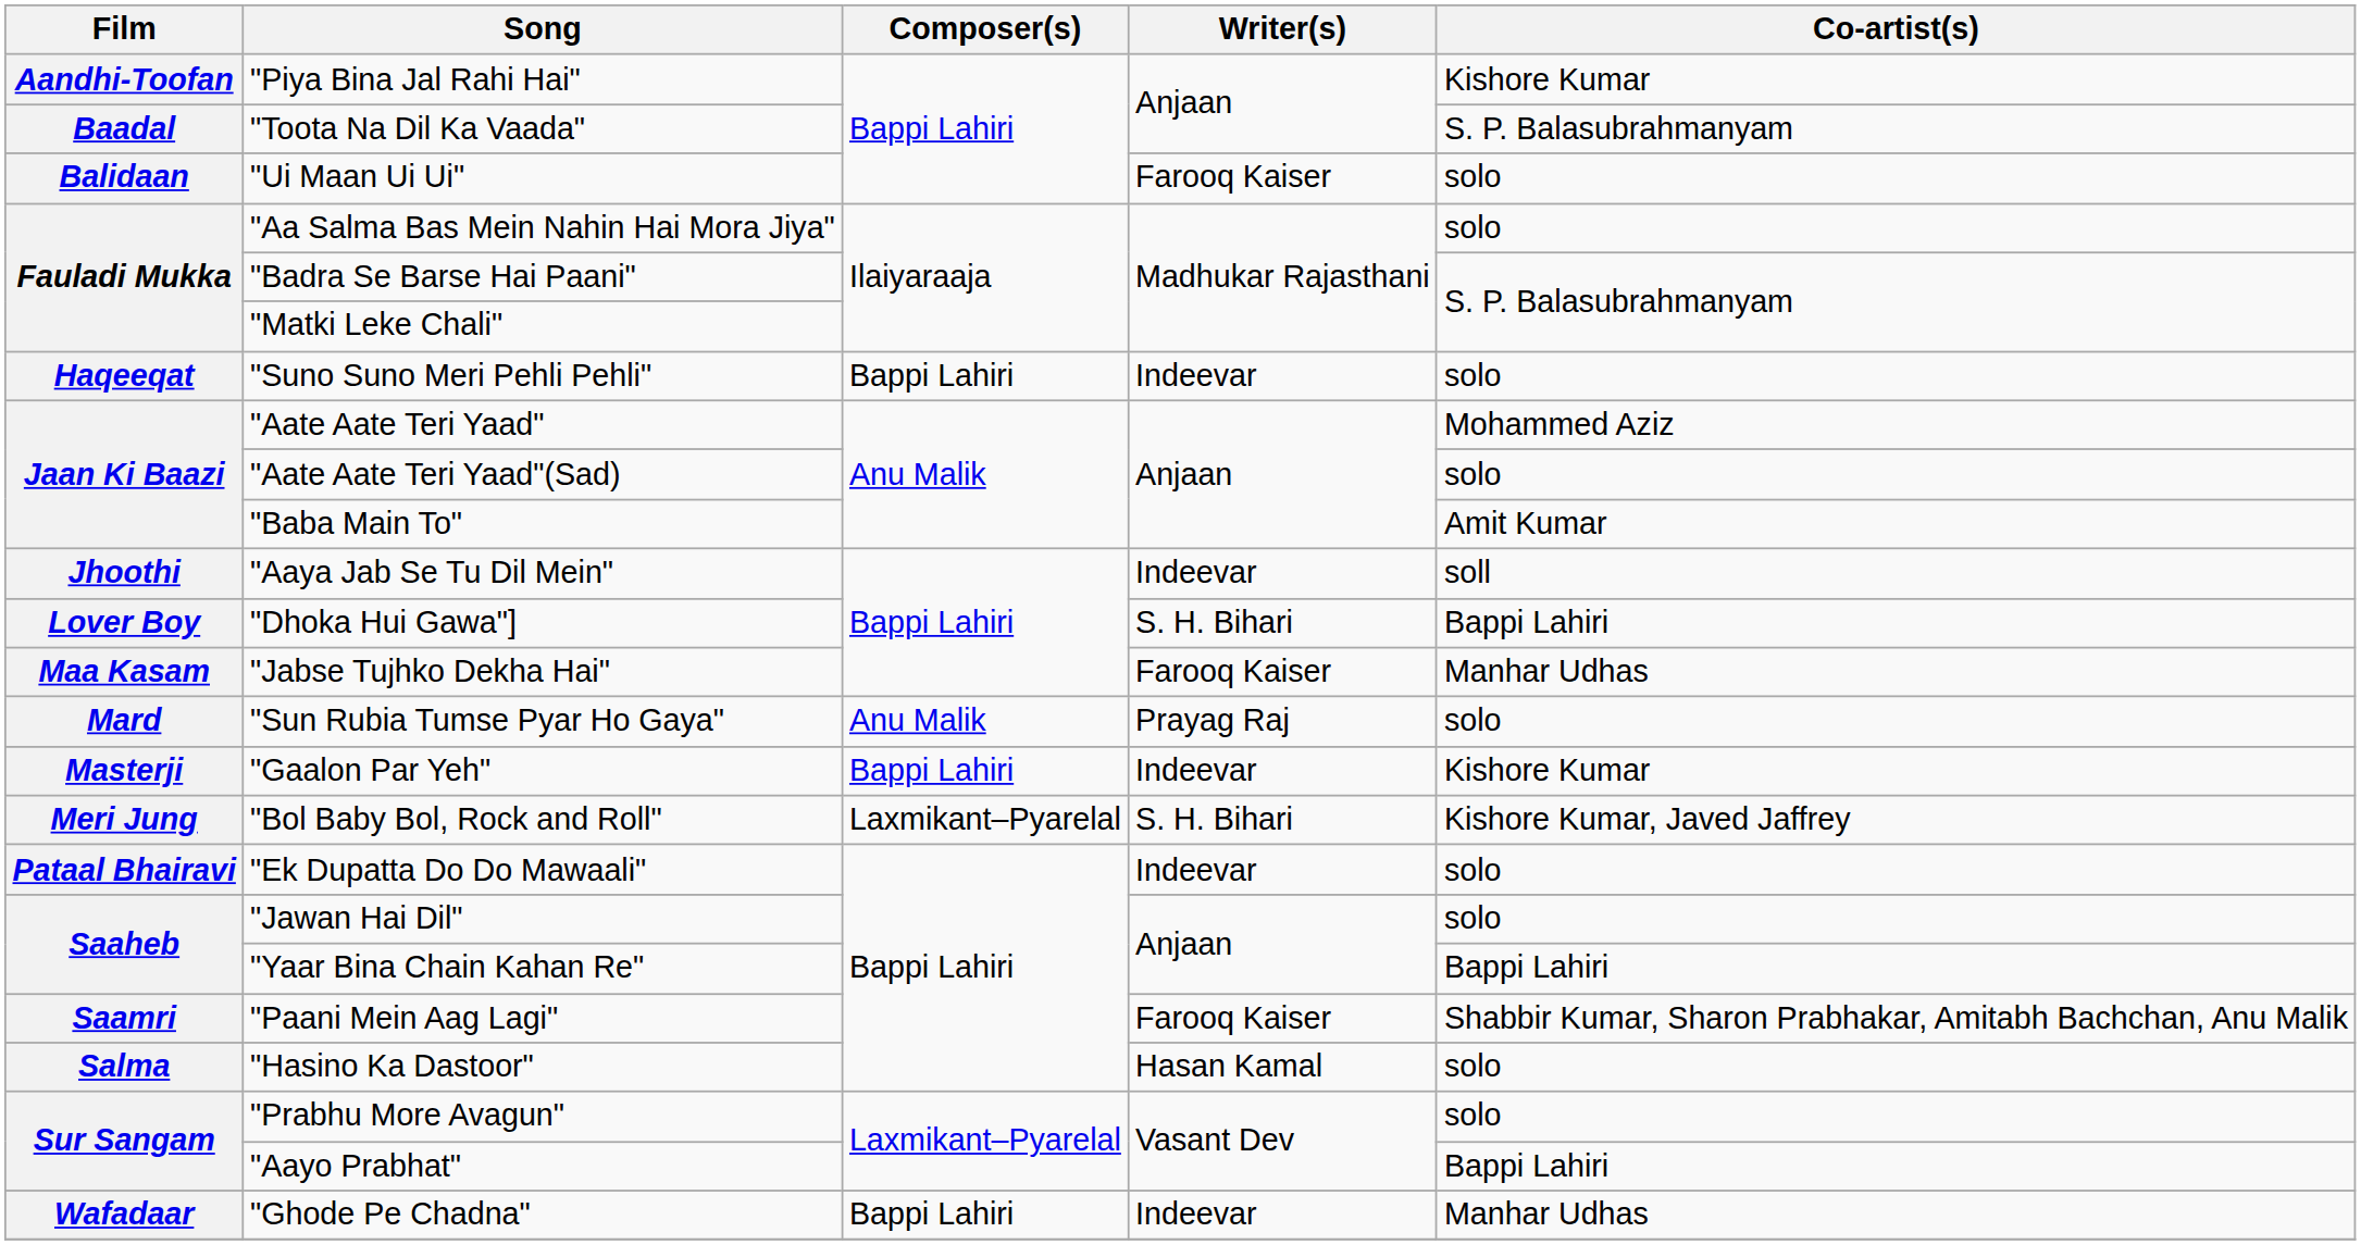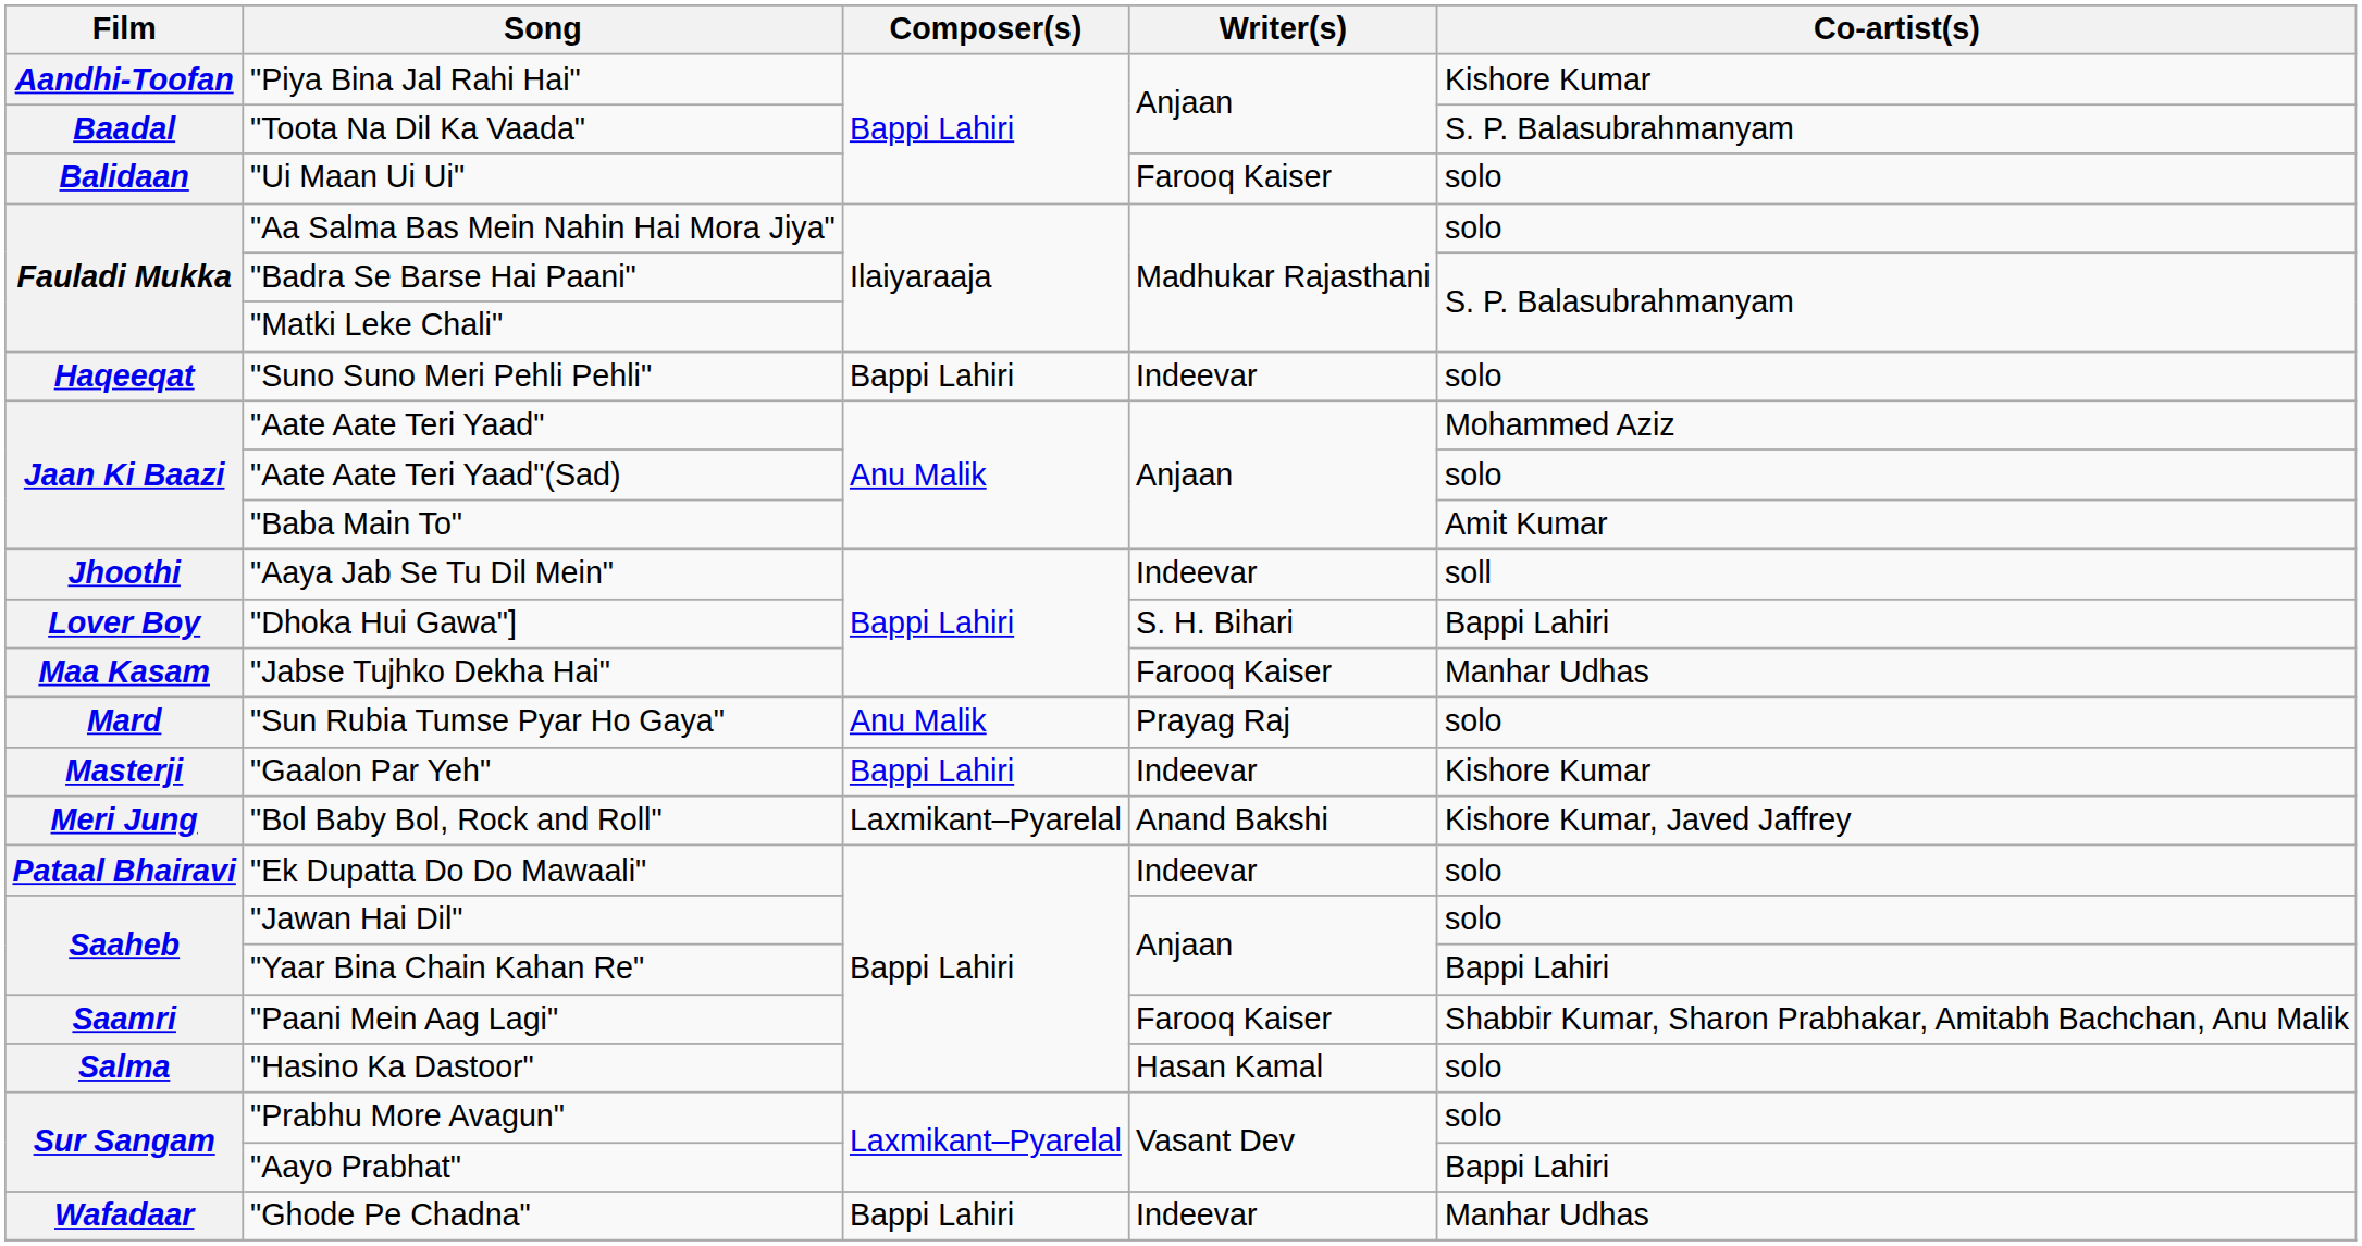"Bol Baby Bol, Rock and Roll" | Writer(s): S. H. Bihari -> Anand Bakshi
